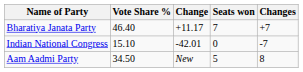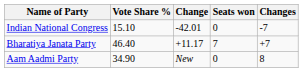rows swapped: Bharatiya Janata Party <-> Indian National Congress
Aam Aadmi Party | Vote Share %: 34.50 -> 34.90
Aam Aadmi Party | Seats won: 5 -> 0
